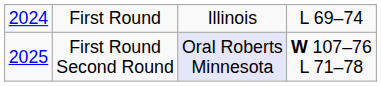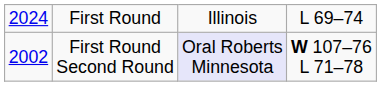First Round Second Round | column 1: 2025 -> 2002
